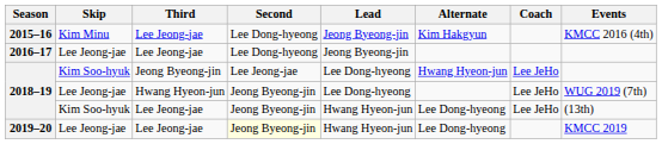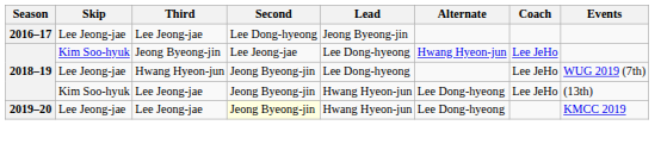- row: 2015–16 | Kim Minu | Lee Jeong-jae | Lee Dong-hyeong | Jeong Byeong-jin | Kim Hakgyun | KMCC 2016 (4th)
